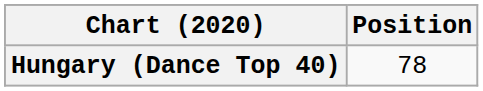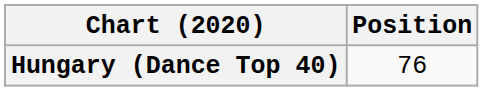Hungary (Dance Top 40) | Position: 78 -> 76
